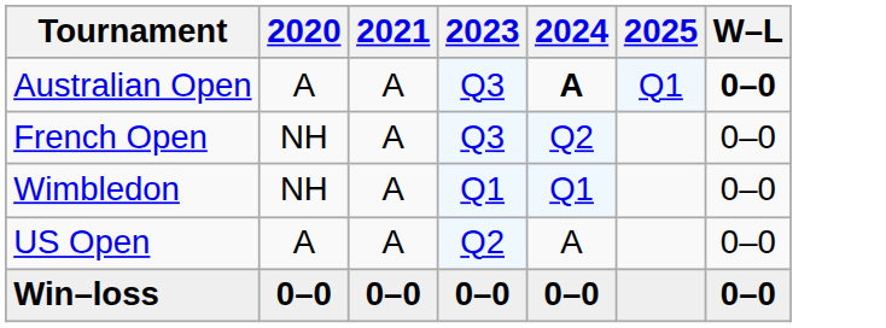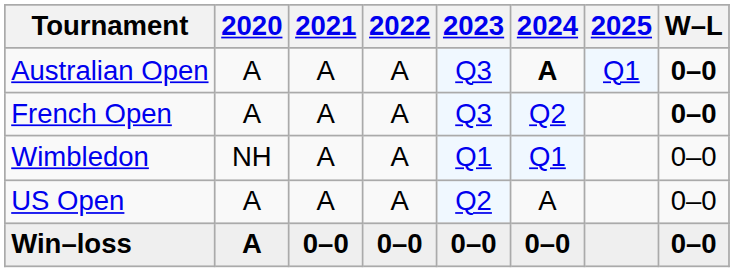+ column: 2022 | A | A | A | A | 0–0
French Open | 2020: NH -> A
French Open | W–L: normal -> bold
Win–loss | 2020: 0–0 -> A
